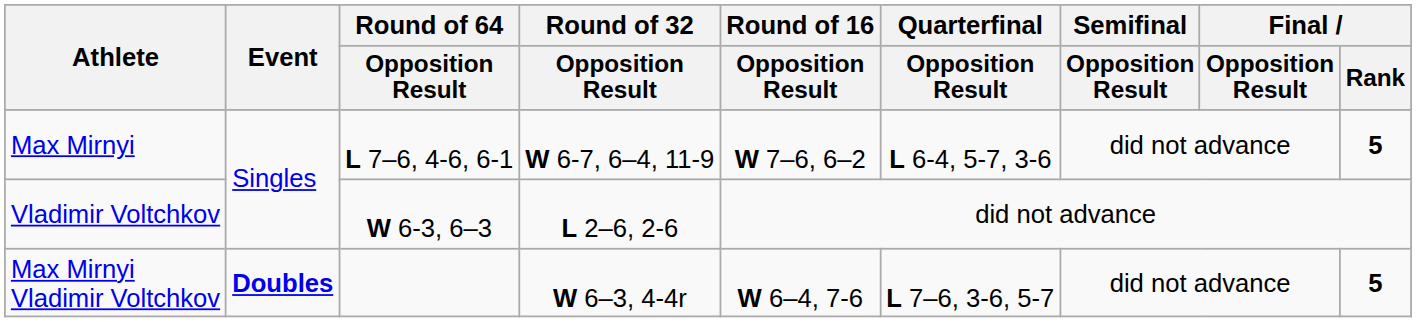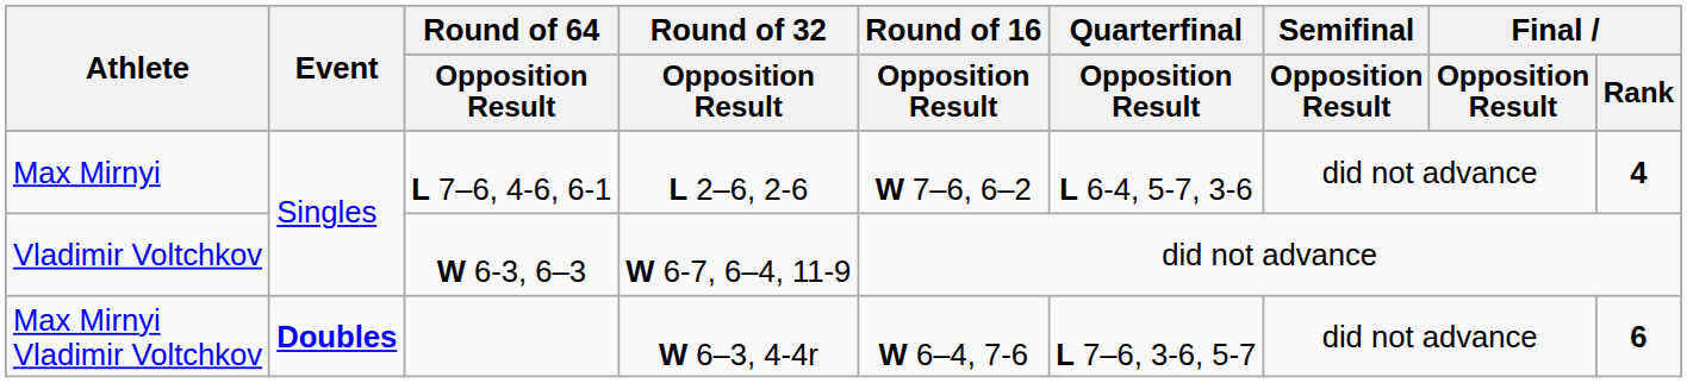Max Mirnyi | Round of 32 / Opposition Result: W 6-7, 6–4, 11-9 -> L 2–6, 2-6
Max Mirnyi | Final / Rank: 5 -> 4
Vladimir Voltchkov | Round of 32 / Opposition Result: L 2–6, 2-6 -> W 6-7, 6–4, 11-9
Max Mirnyi Vladimir Voltchkov | Final / Rank: 5 -> 6
